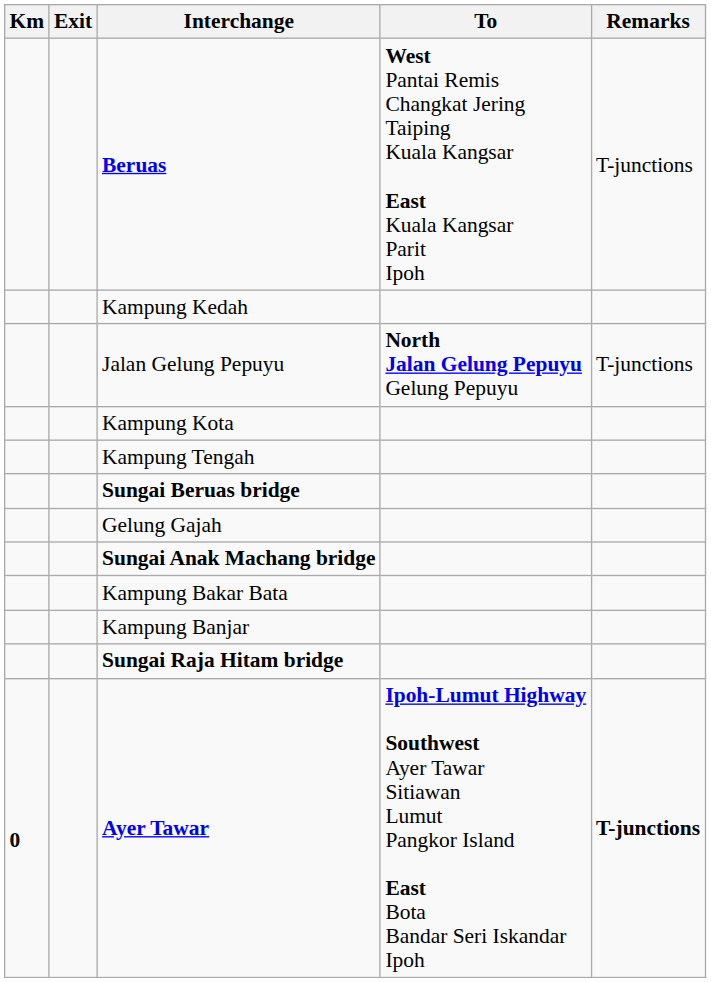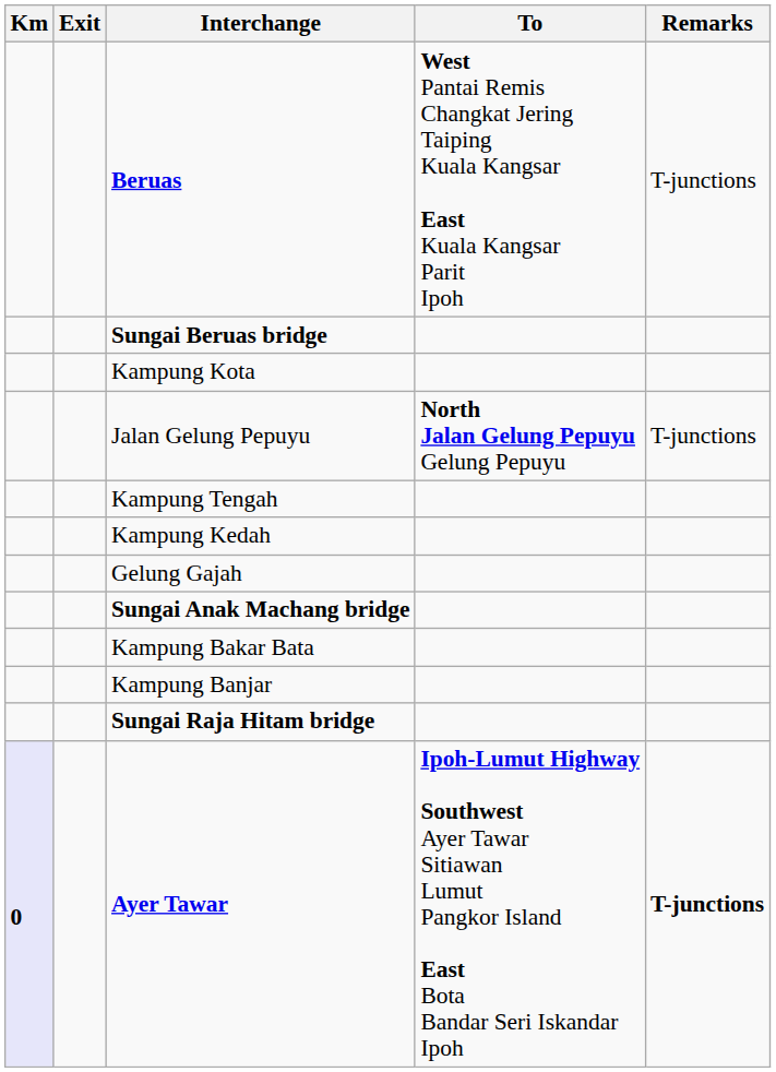rows swapped: Sungai Beruas bridge <-> Kampung Kedah
rows swapped: Jalan Gelung Pepuyu <-> Kampung Kota
Ayer Tawar | Km: no background -> lavender background
